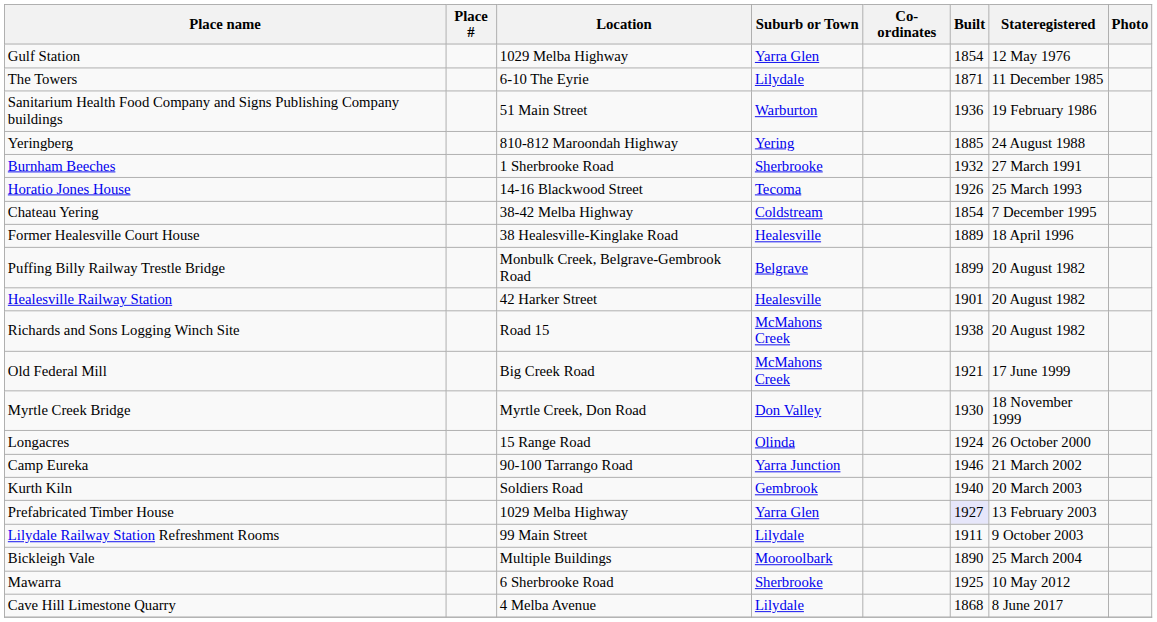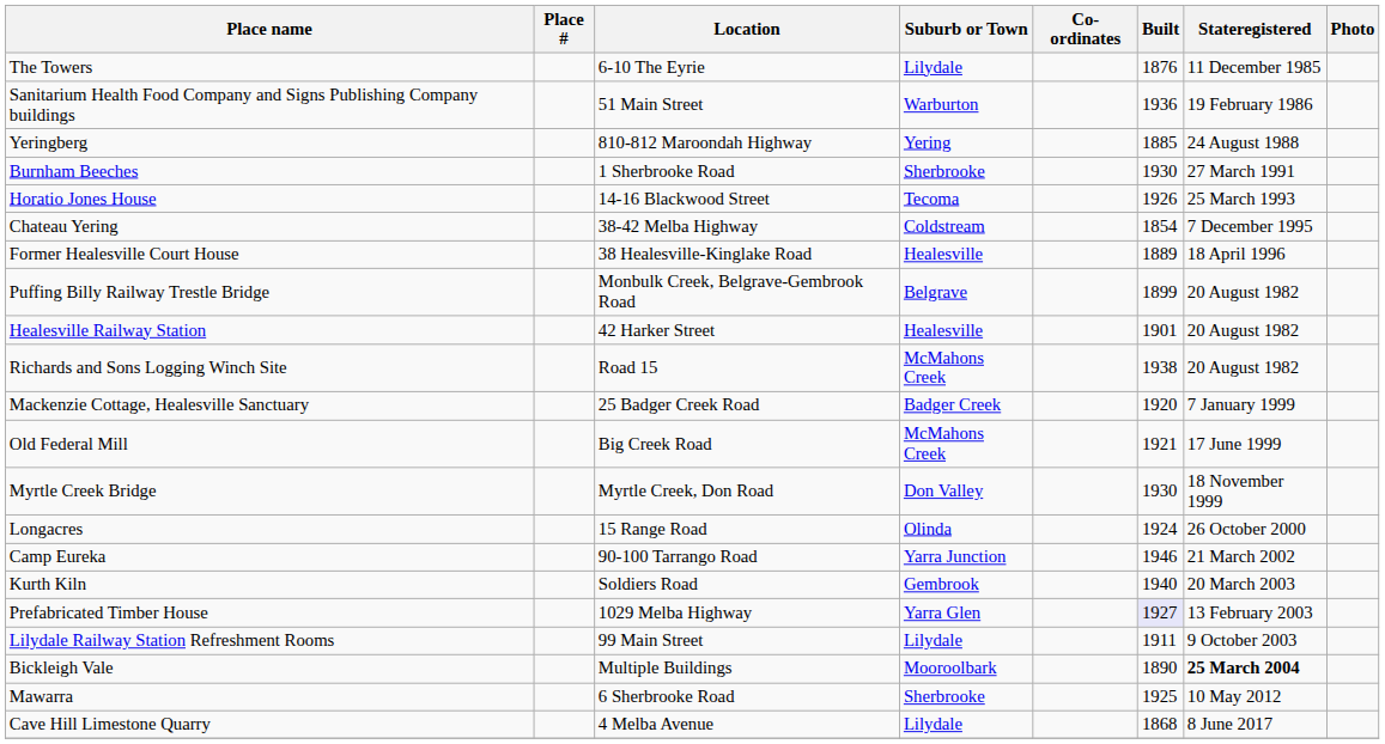- row: Gulf Station | 1029 Melba Highway | Yarra Glen | 1854 | 12 May 1976
The Towers | Built: 1871 -> 1876
Burnham Beeches | Built: 1932 -> 1930
+ row: Mackenzie Cottage, Healesville Sanctuary | 25 Badger Creek Road | Badger Creek | 1920 | 7 January 1999
Bickleigh Vale | Stateregistered: normal -> bold
